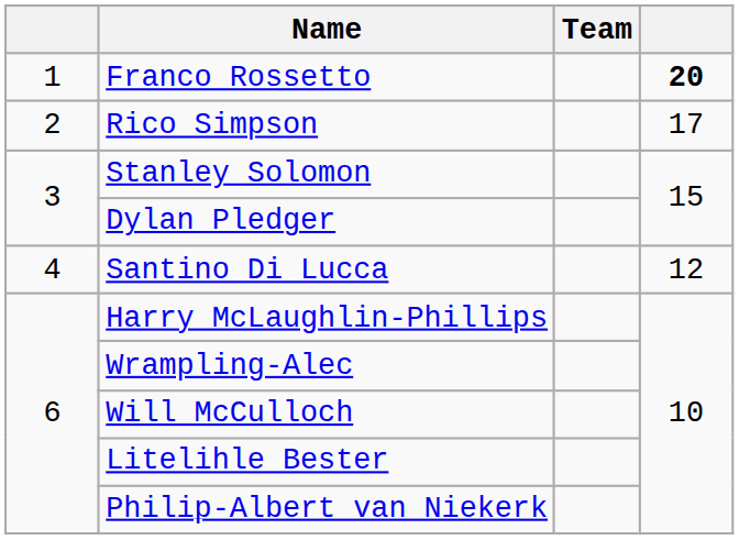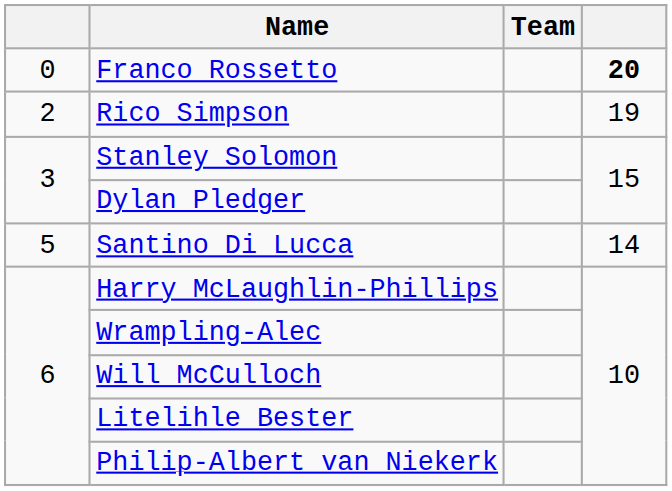Franco Rossetto | column 1: 1 -> 0
Rico Simpson | column 4: 17 -> 19
Santino Di Lucca | column 1: 4 -> 5
Santino Di Lucca | column 4: 12 -> 14
